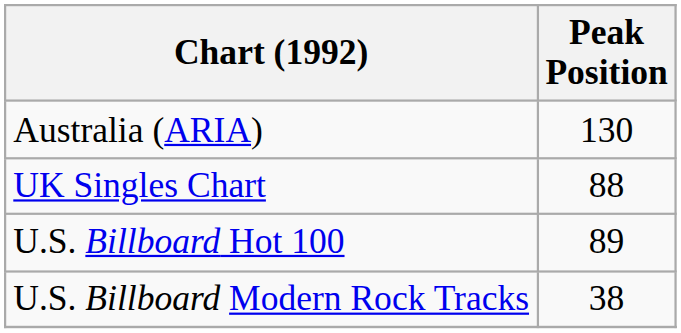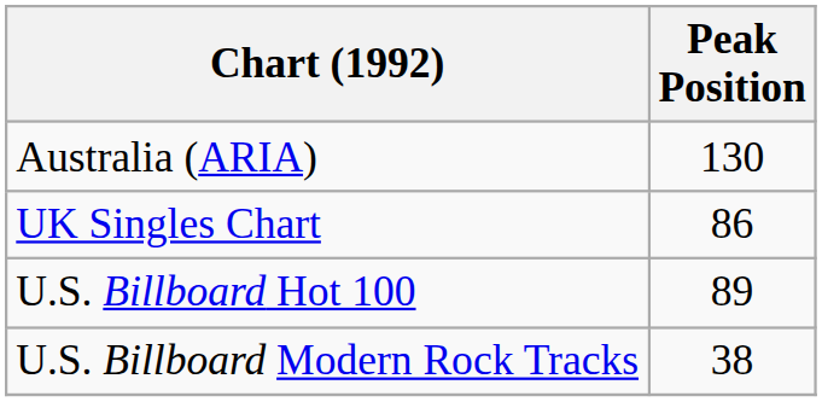UK Singles Chart | Peak Position: 88 -> 86
